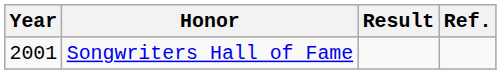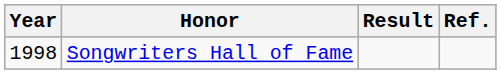Songwriters Hall of Fame | Year: 2001 -> 1998
